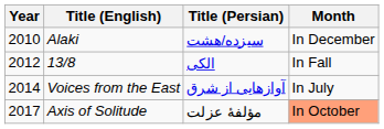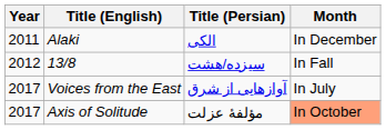Alaki | Year: 2010 -> 2011
Alaki | Title (Persian): سیزده/هشت -> الکی
13/8 | Title (Persian): الکی -> سیزده/هشت
Voices from the East | Year: 2014 -> 2017
